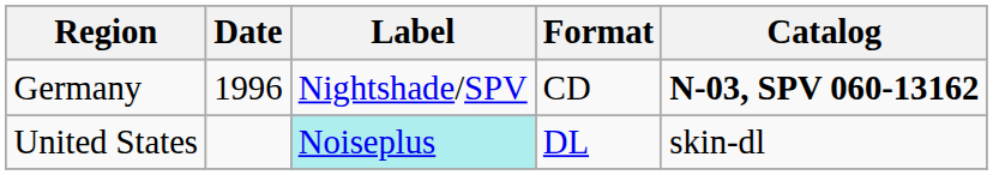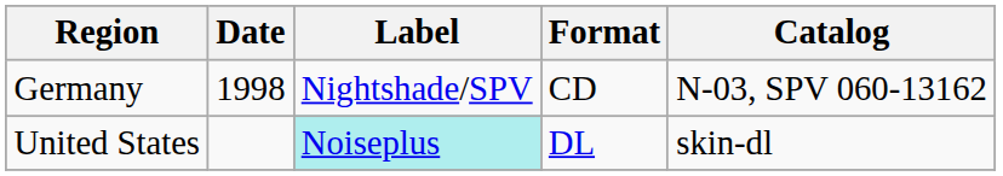Germany | Date: 1996 -> 1998
Germany | Catalog: bold -> normal
